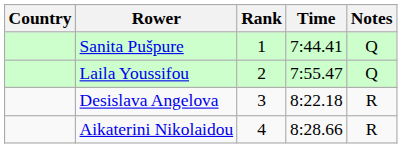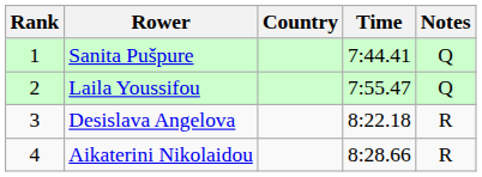columns swapped: Rank <-> Country
